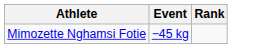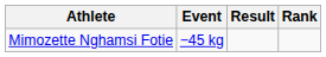+ column: Result
